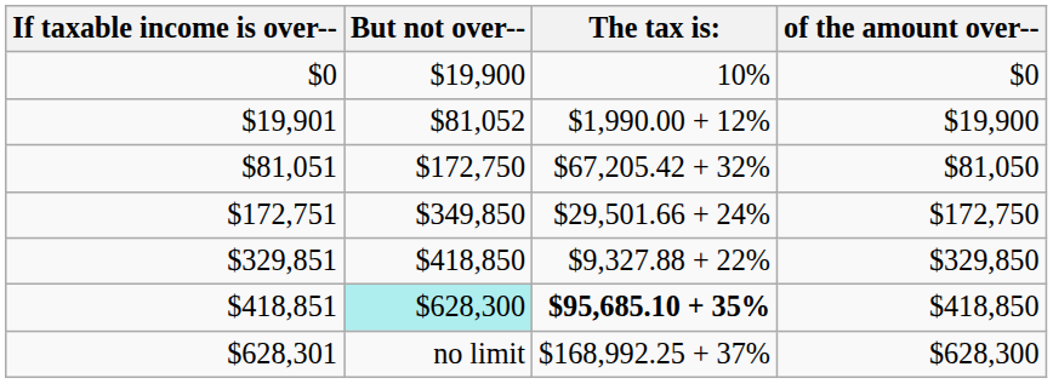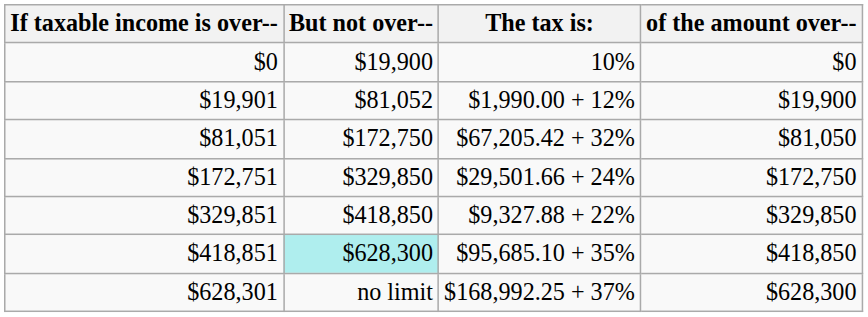$172,751 | But not over--: $349,850 -> $329,850
$418,851 | The tax is:: bold -> normal
